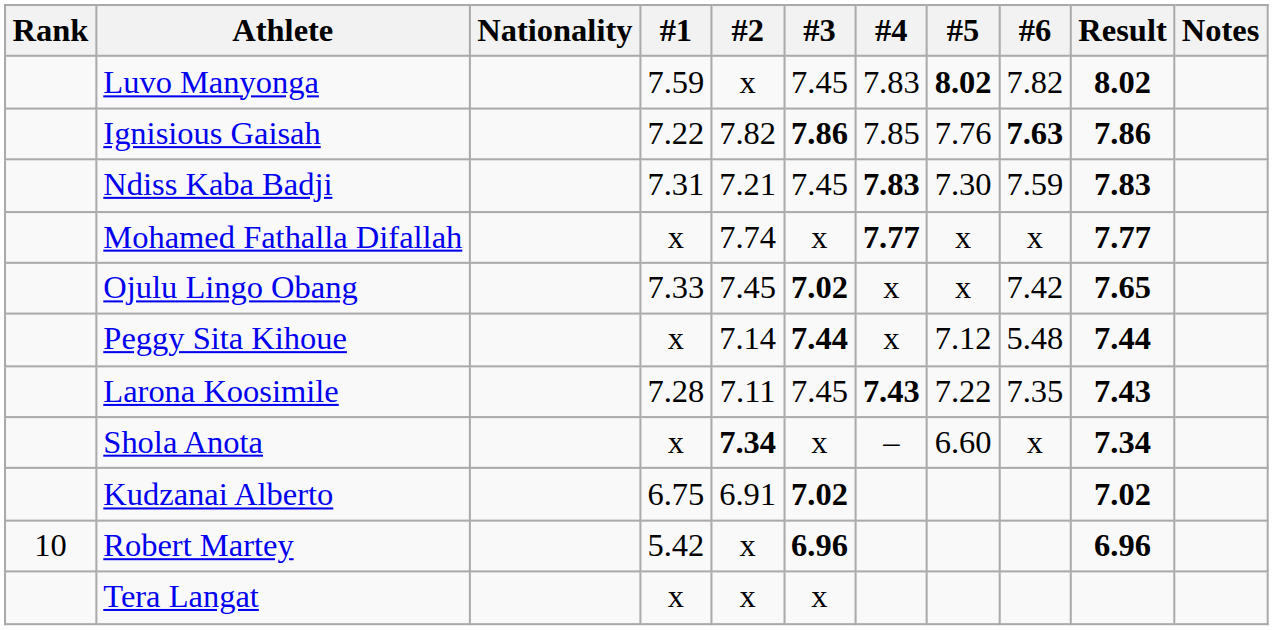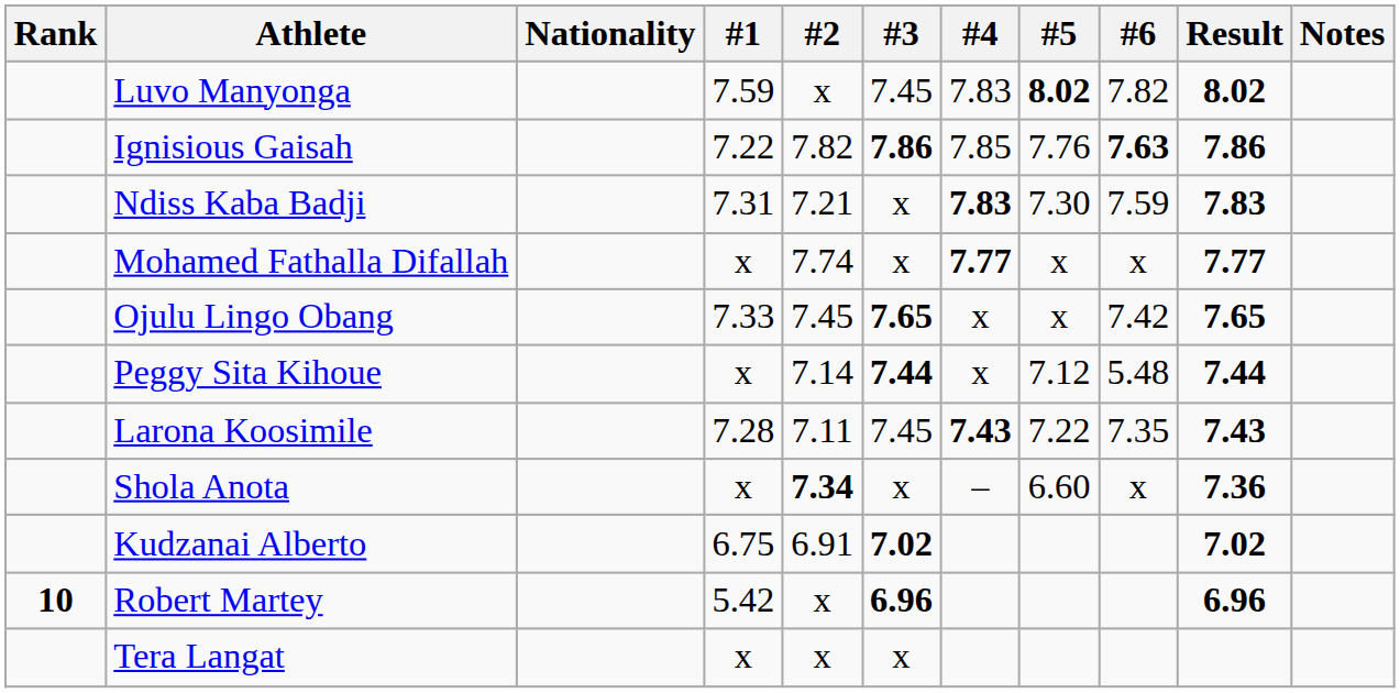Ndiss Kaba Badji | #3: 7.45 -> x
Ojulu Lingo Obang | #3: 7.02 -> 7.65
Shola Anota | Result: 7.34 -> 7.36
Robert Martey | Rank: normal -> bold
